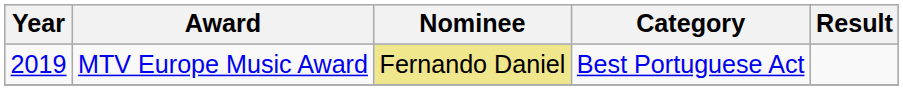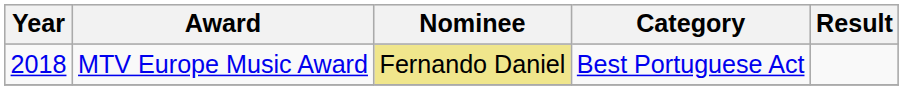MTV Europe Music Award | Year: 2019 -> 2018
